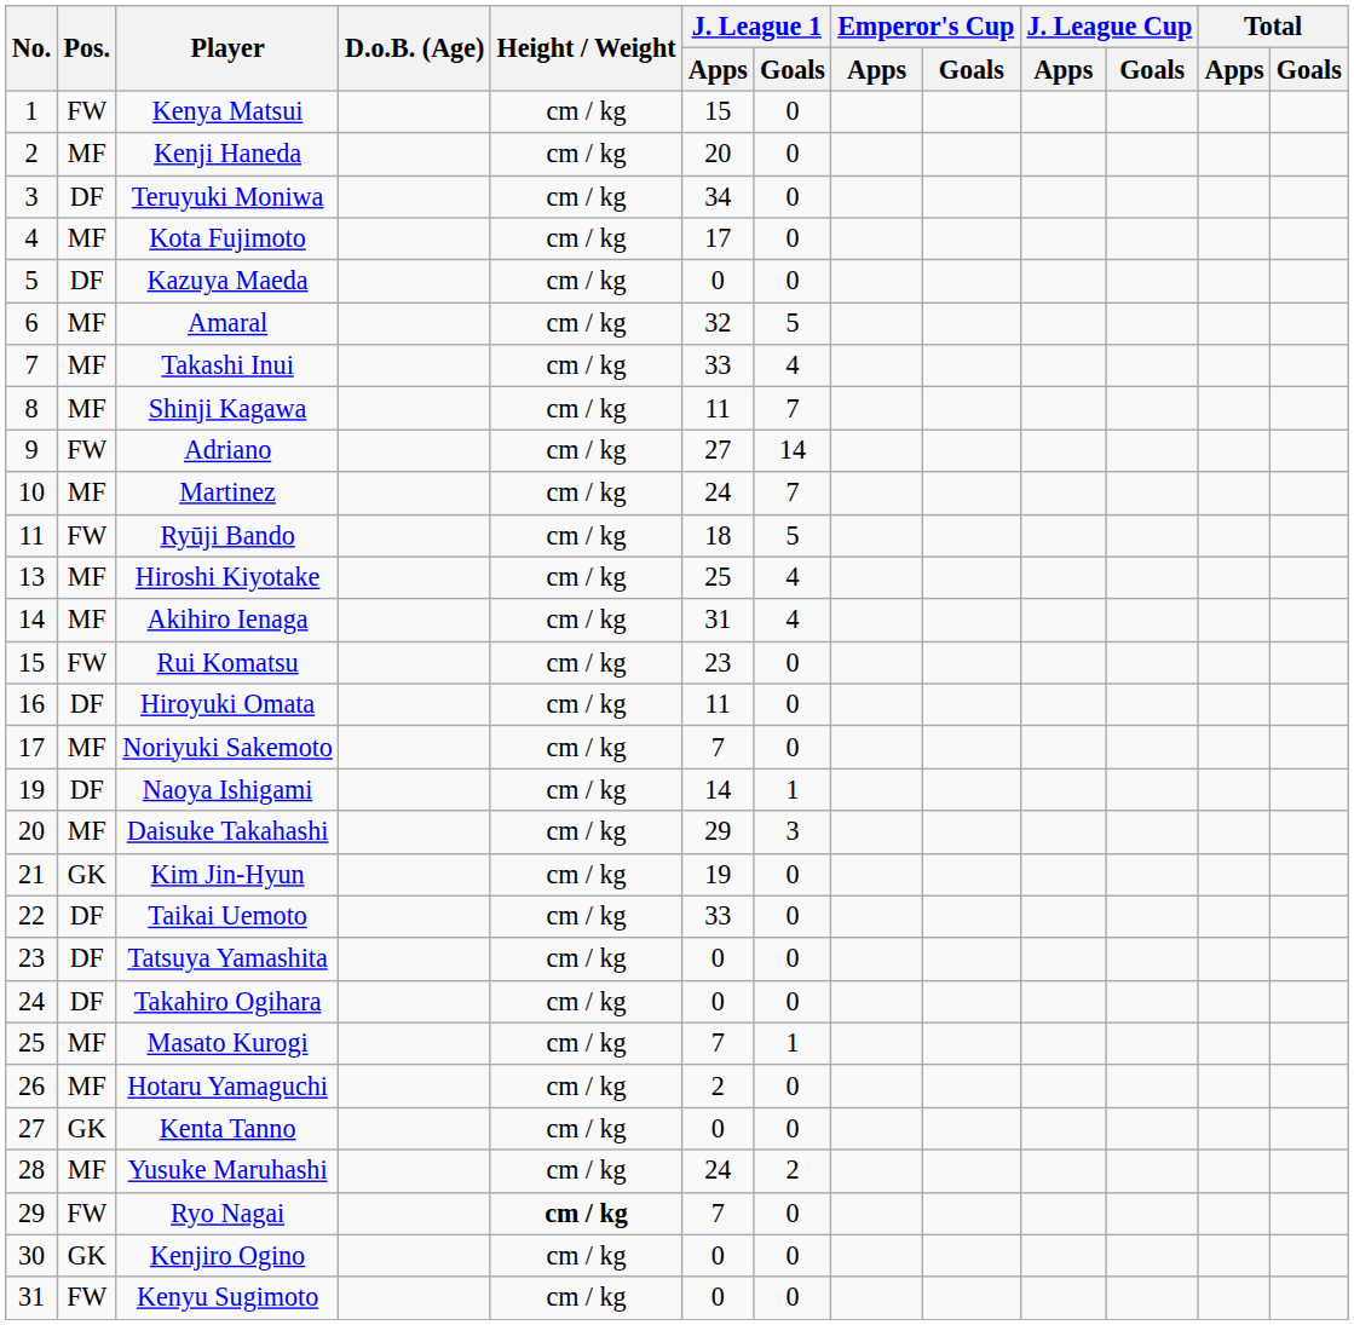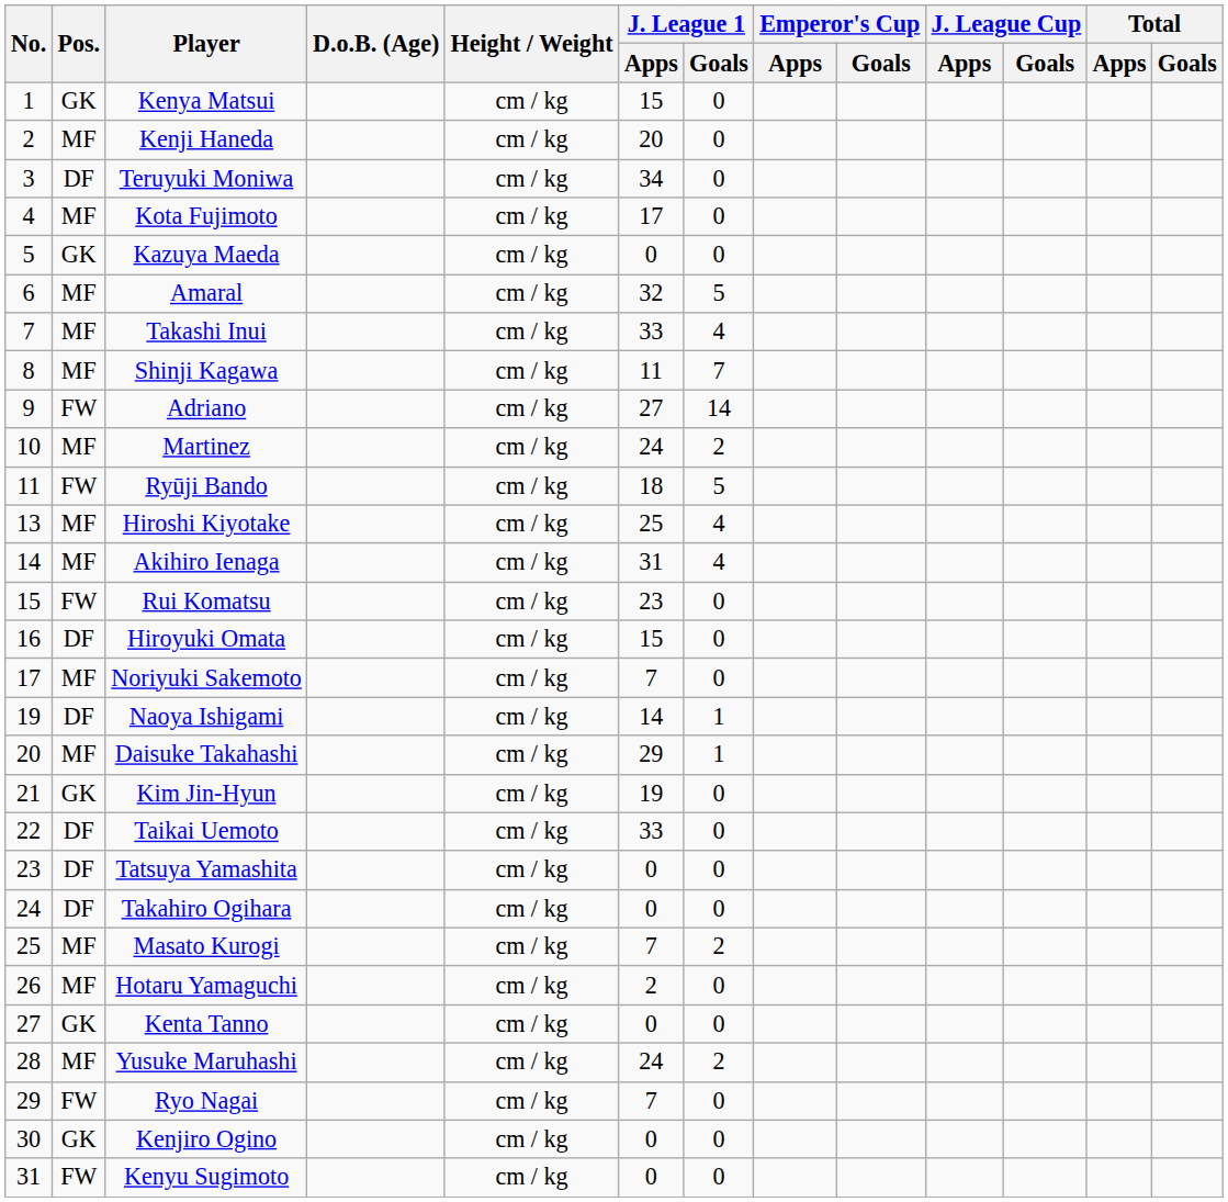Kenya Matsui | Pos.: FW -> GK
Kazuya Maeda | Pos.: DF -> GK
Martinez | J. League 1 / Goals: 7 -> 2
Hiroyuki Omata | J. League 1 / Apps: 11 -> 15
Daisuke Takahashi | J. League 1 / Goals: 3 -> 1
Masato Kurogi | J. League 1 / Goals: 1 -> 2
Ryo Nagai | Height / Weight: bold -> normal
